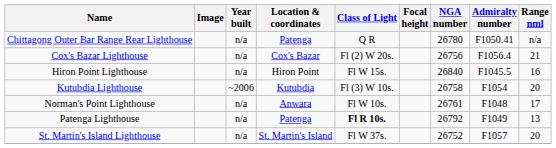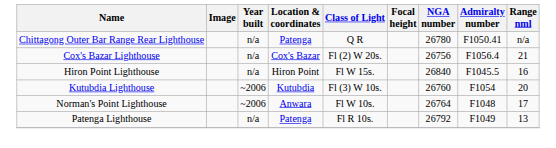Kutubdia Lighthouse | NGA number: 26758 -> 26760
Norman's Point Lighthouse | Year built: n/a -> ~2006
Norman's Point Lighthouse | NGA number: 26761 -> 26764
Patenga Lighthouse | Class of Light: bold -> normal
- row: St. Martin's Island Lighthouse | n/a | St. Martin's Island | Fl W 37s. | 26752 | F1057 | 20
